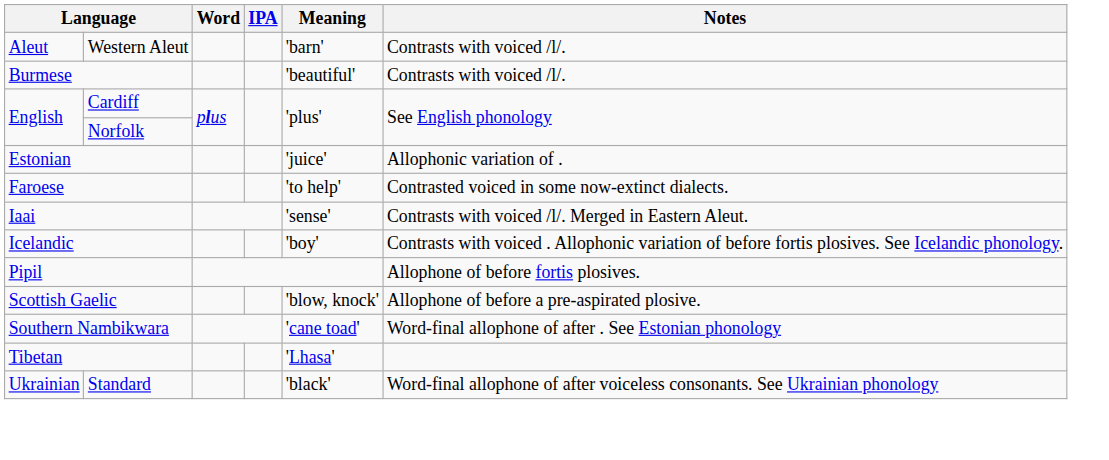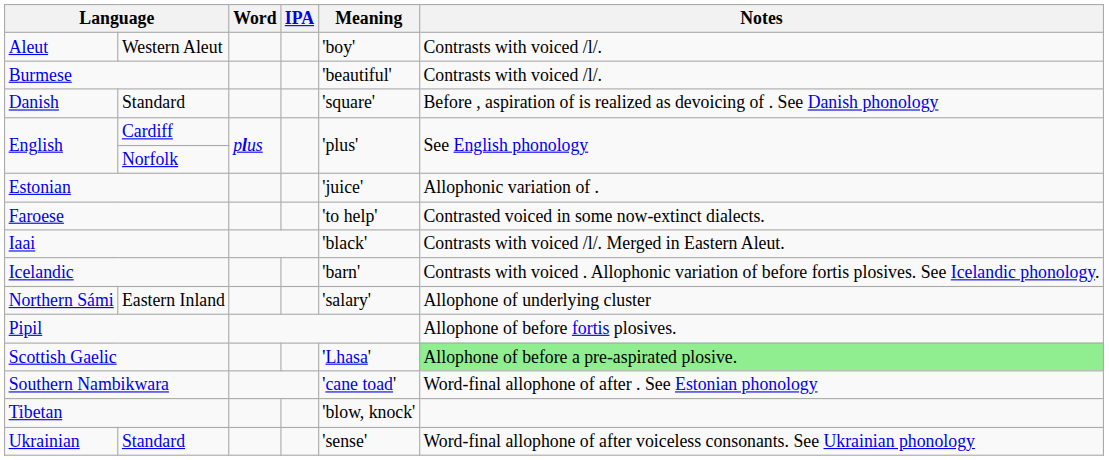Aleut | Meaning: 'barn' -> 'boy'
+ row: Danish | Standard | 'square' | Before , aspiration of is realized as devoicing of . See Danish phonology
Iaai | Meaning: 'sense' -> 'black'
Icelandic | Meaning: 'boy' -> 'barn'
+ row: Northern Sámi | Eastern Inland | 'salary' | Allophone of underlying cluster
Scottish Gaelic | Meaning: 'blow, knock' -> 'Lhasa'
Scottish Gaelic | Notes: no background -> lightgreen background
Tibetan | Meaning: 'Lhasa' -> 'blow, knock'
Ukrainian | Meaning: 'black' -> 'sense'
